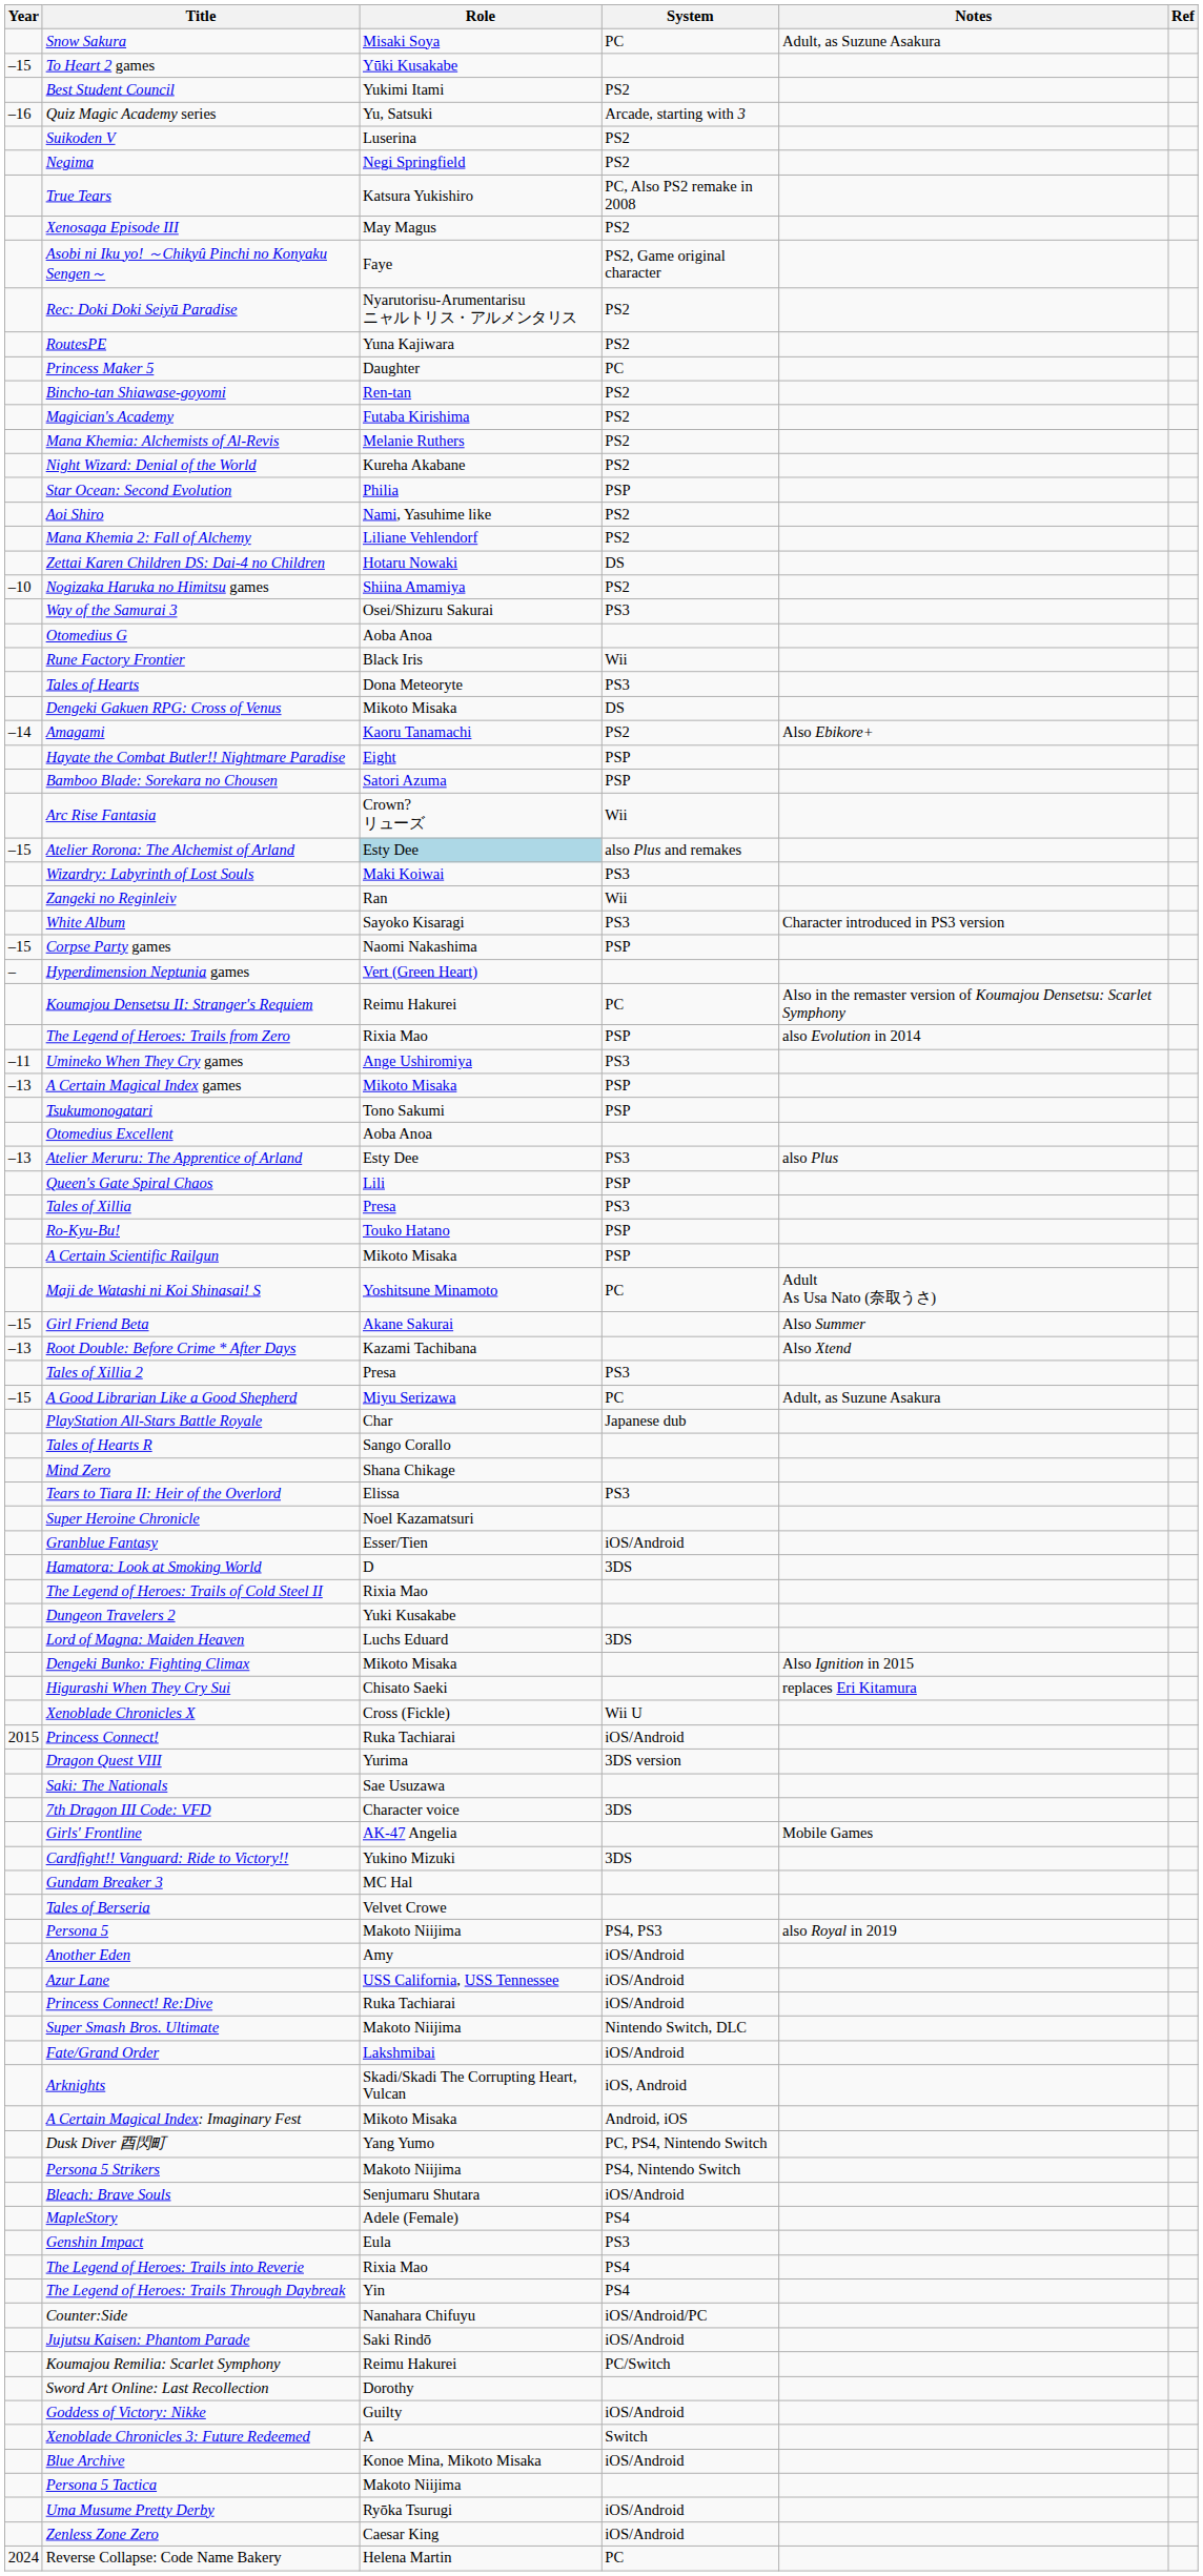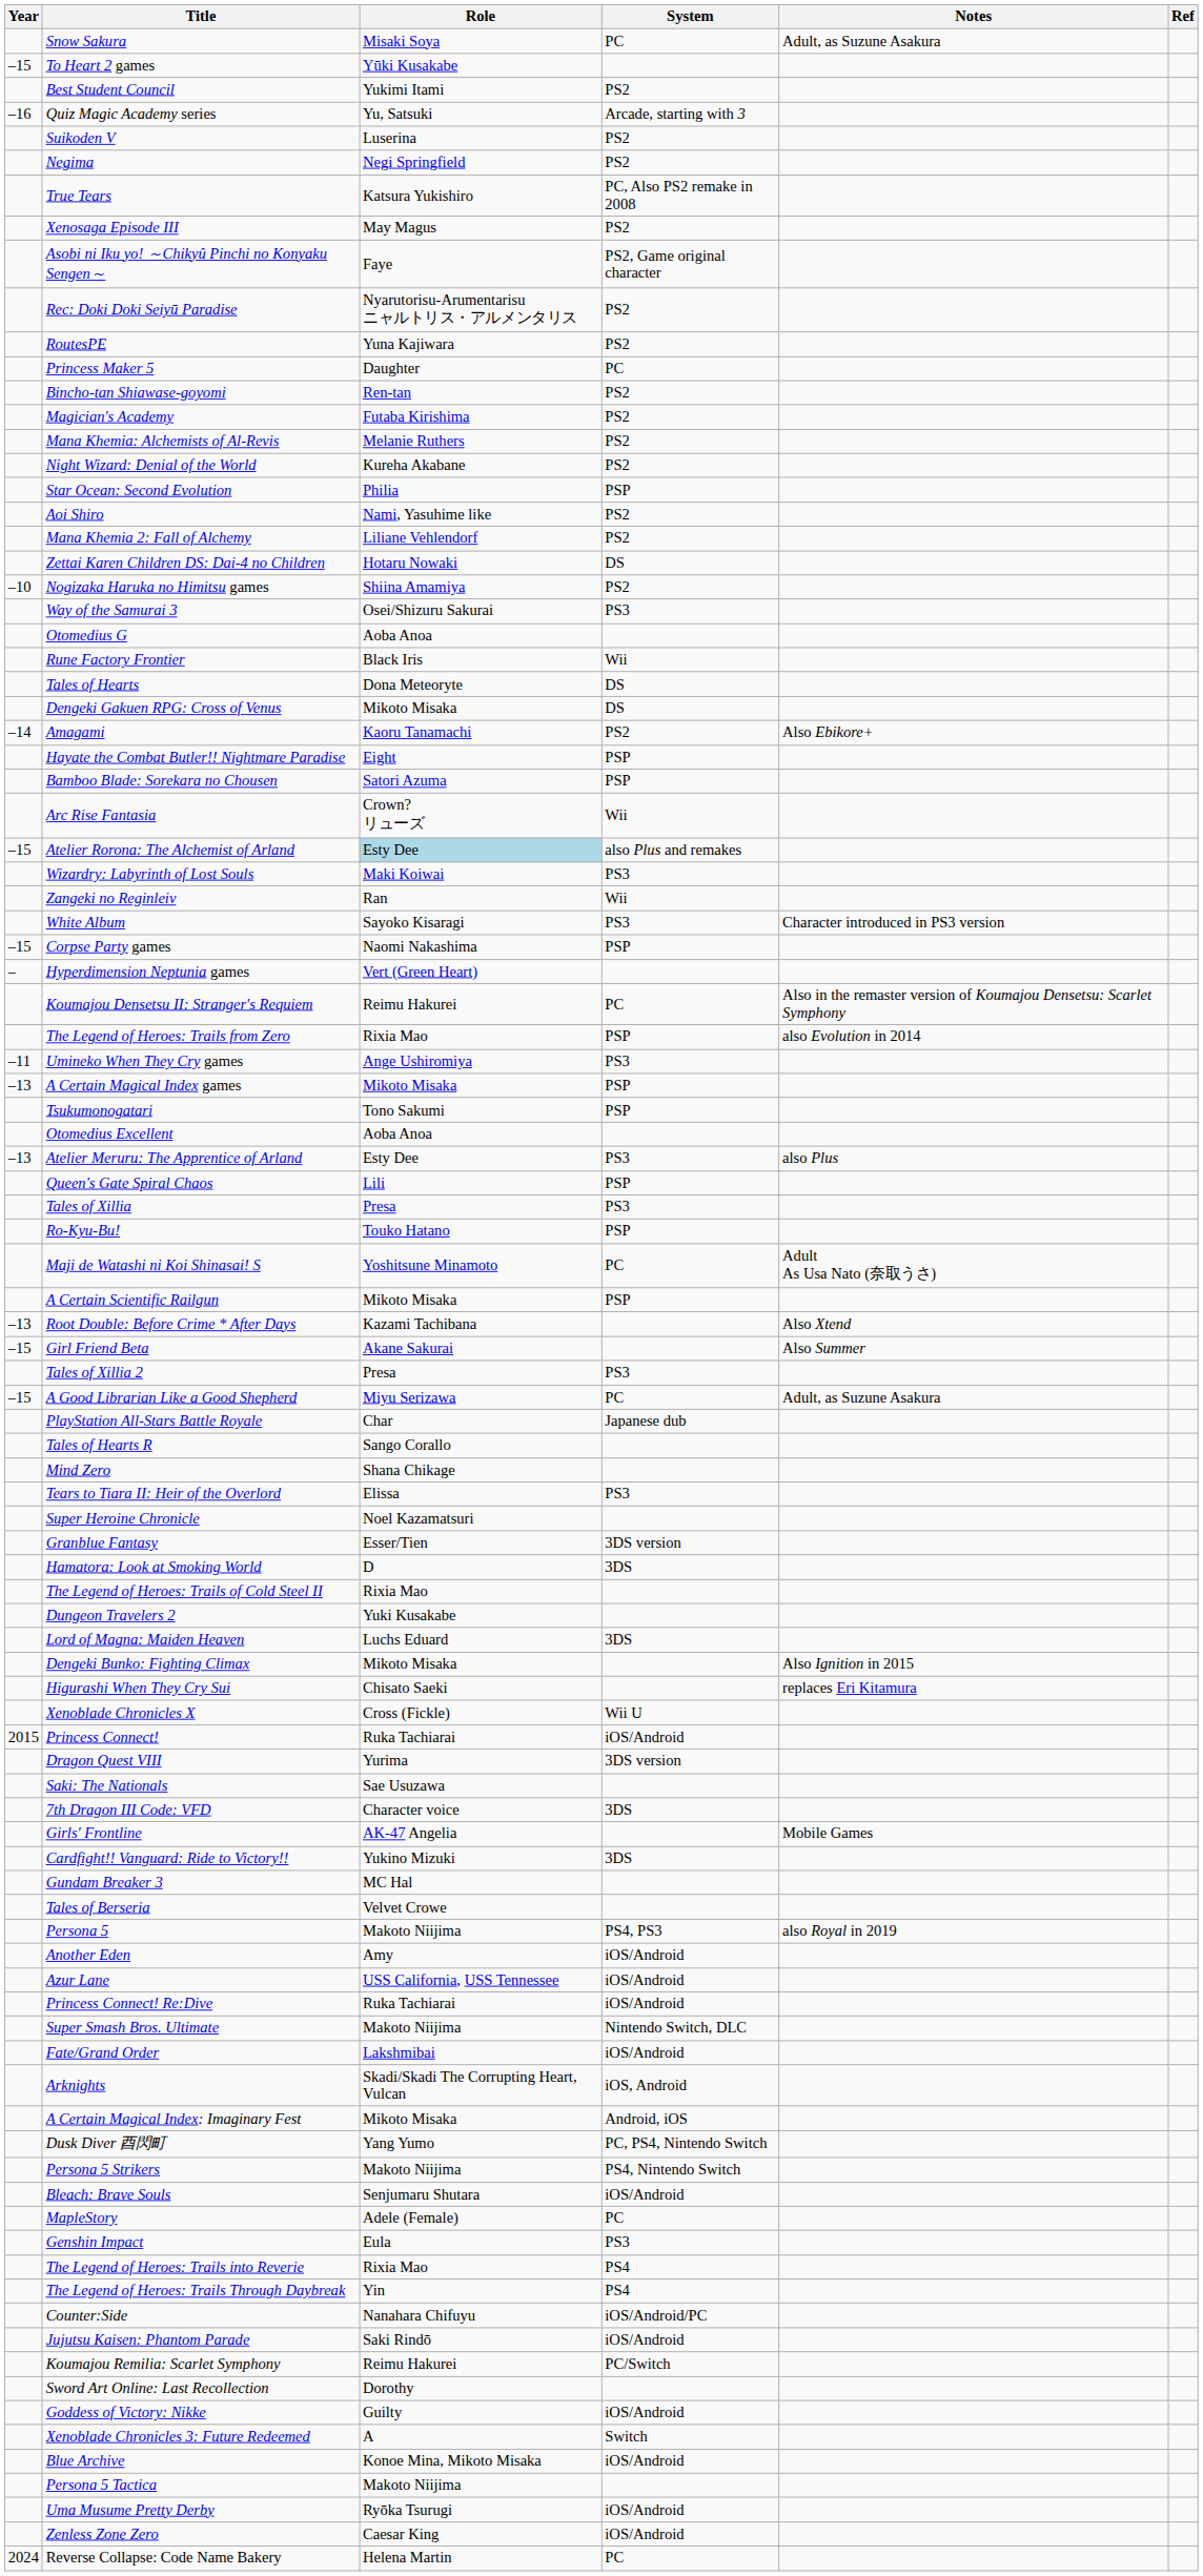Tales of Hearts | System: PS3 -> DS
rows swapped: A Certain Scientific Railgun <-> Maji de Watashi ni Koi Shinasai! S
rows swapped: Root Double: Before Crime * After Days <-> Girl Friend Beta
Granblue Fantasy | System: iOS/Android -> 3DS version
MapleStory | System: PS4 -> PC
